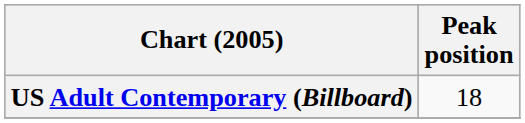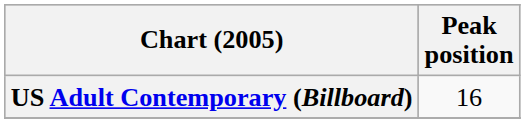US Adult Contemporary (Billboard) | Peak position: 18 -> 16
